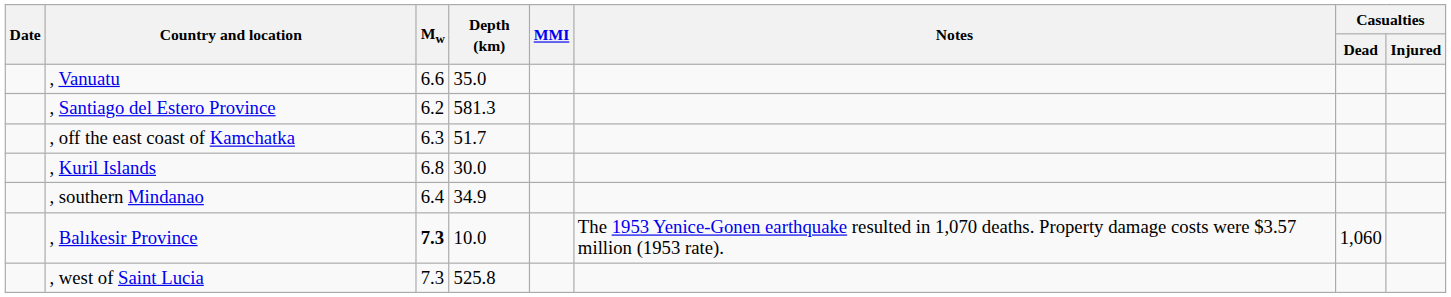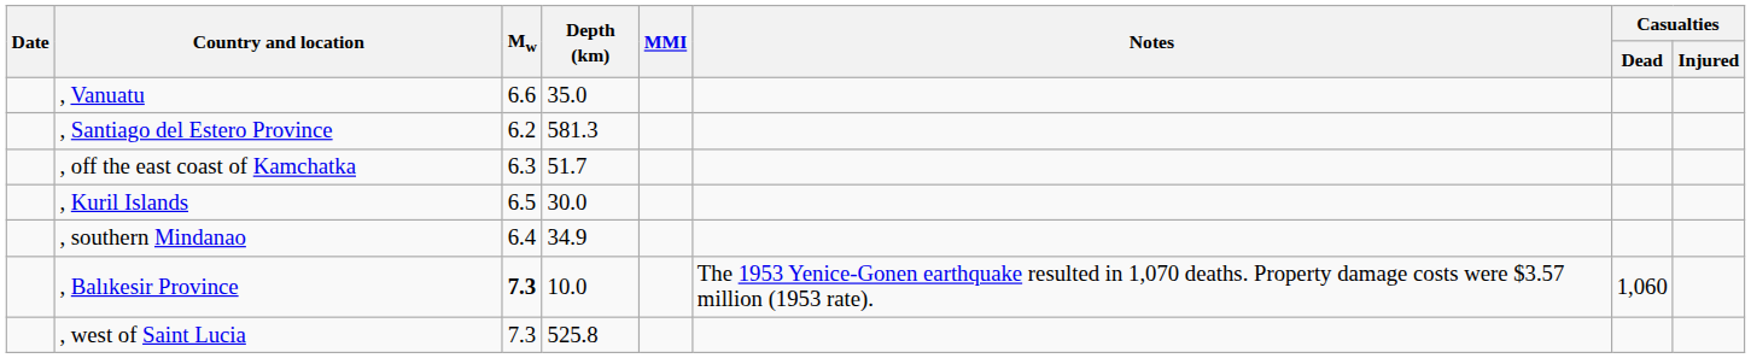, Kuril Islands | Mw: 6.8 -> 6.5
